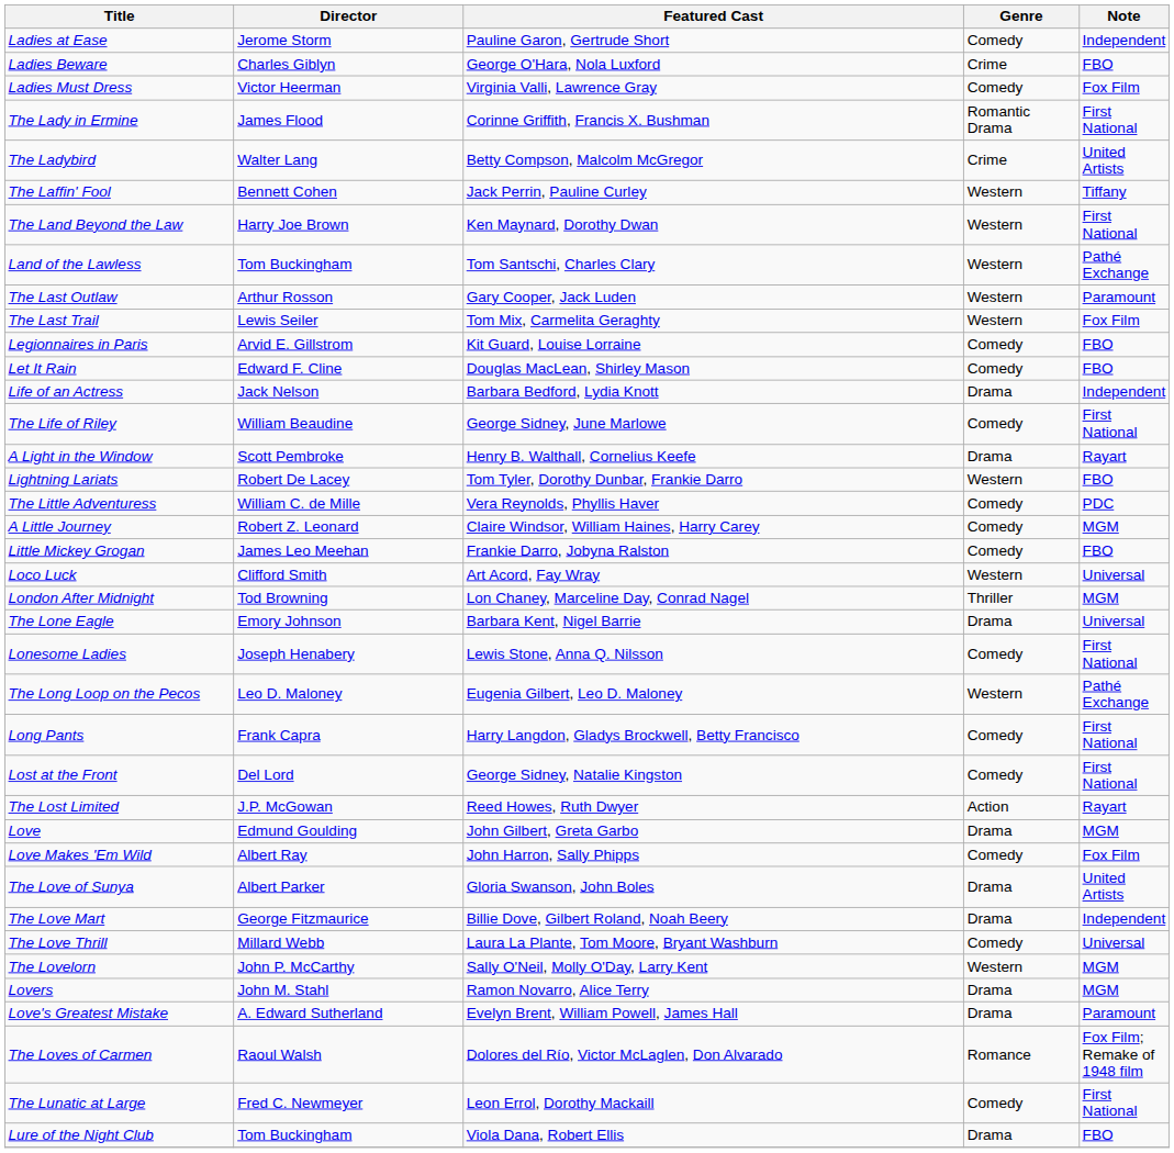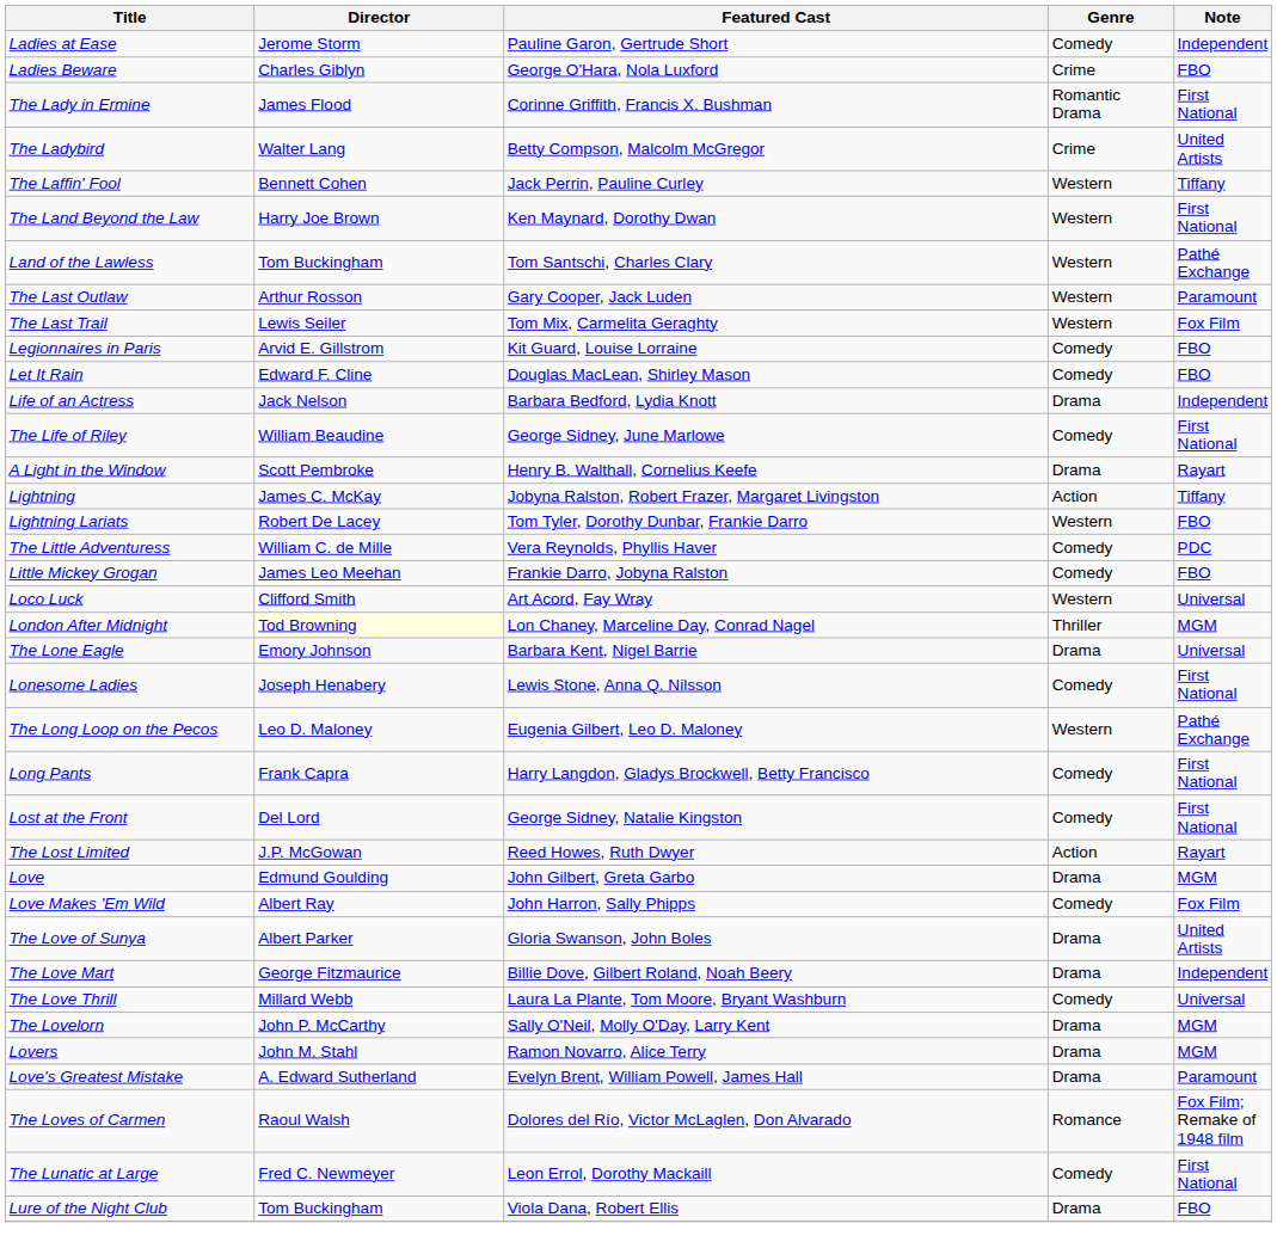- row: Ladies Must Dress | Victor Heerman | Virginia Valli, Lawrence Gray | Comedy | Fox Film
+ row: Lightning | James C. McKay | Jobyna Ralston, Robert Frazer, Margaret Livingston | Action | Tiffany
- row: A Little Journey | Robert Z. Leonard | Claire Windsor, William Haines, Harry Carey | Comedy | MGM
London After Midnight | Director: no background -> lightyellow background
The Lovelorn | Genre: Western -> Drama
